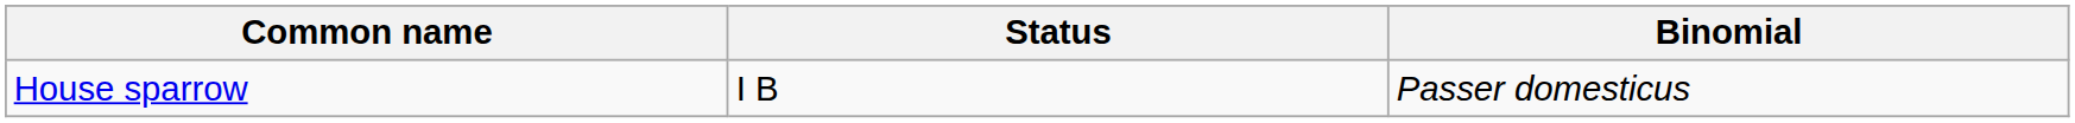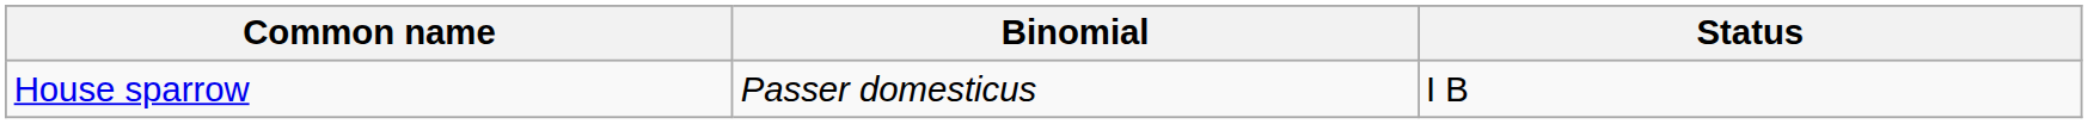columns swapped: Binomial <-> Status
